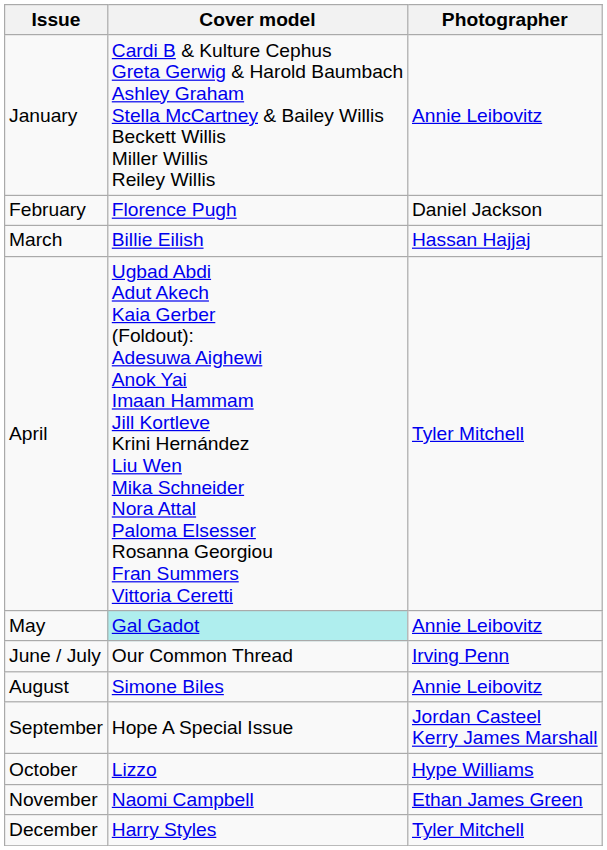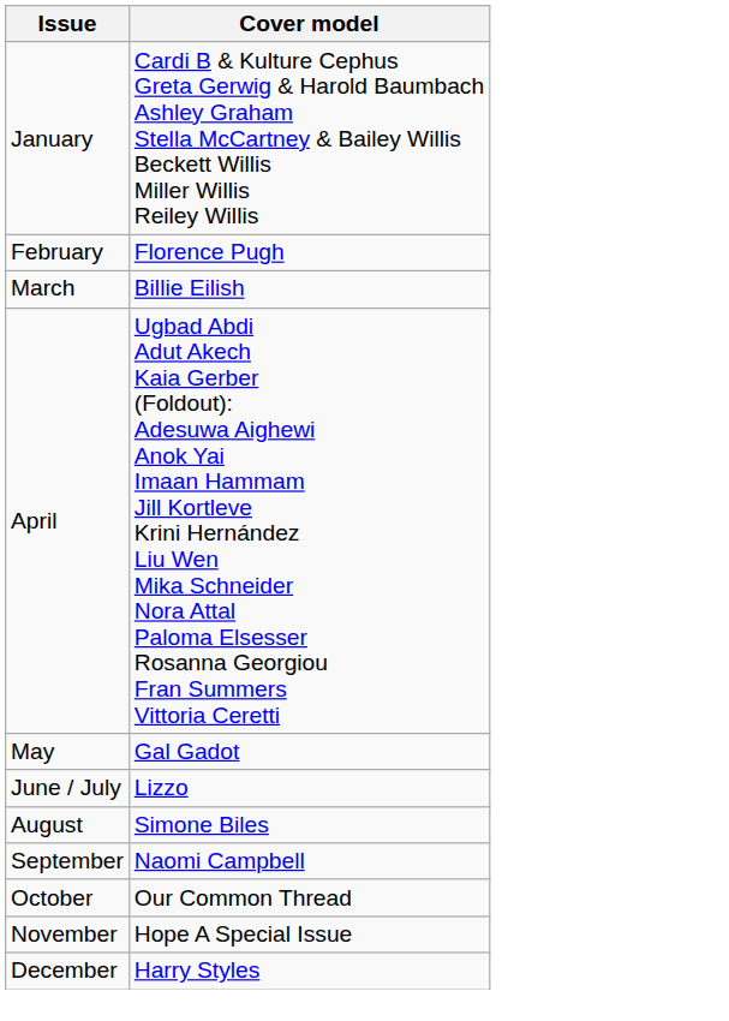- column: Photographer | Annie Leibovitz | Daniel Jackson | Hassan Hajjaj | Tyler Mitchell | Annie Leibovitz | Irving Penn | Annie Leibovitz | Jordan Casteel Kerry James Marshall | Hype Williams | Ethan James Green | Tyler Mitchell
May | Cover model: paleturquoise background -> no background
June / July | Cover model: Our Common Thread -> Lizzo
September | Cover model: Hope A Special Issue -> Naomi Campbell
October | Cover model: Lizzo -> Our Common Thread
November | Cover model: Naomi Campbell -> Hope A Special Issue
